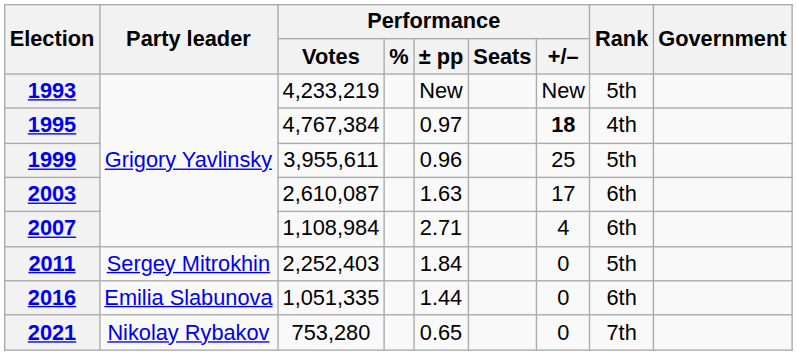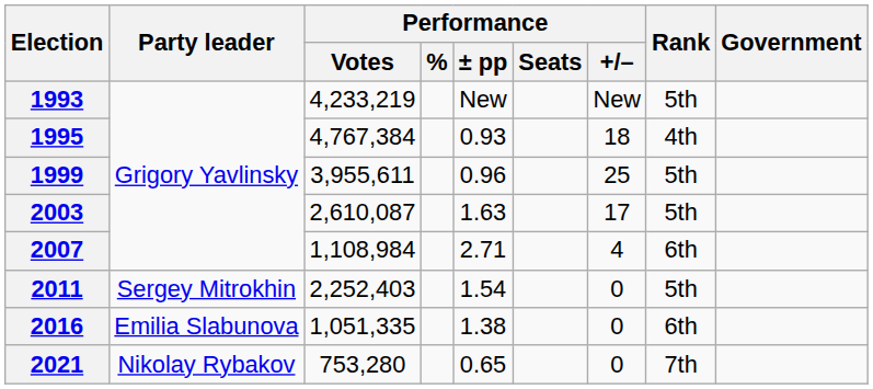1995 | Performance / ± pp: 0.97 -> 0.93
1995 | Performance / +/–: bold -> normal
2003 | Rank: 6th -> 5th
2011 | Performance / ± pp: 1.84 -> 1.54
2016 | Performance / ± pp: 1.44 -> 1.38
